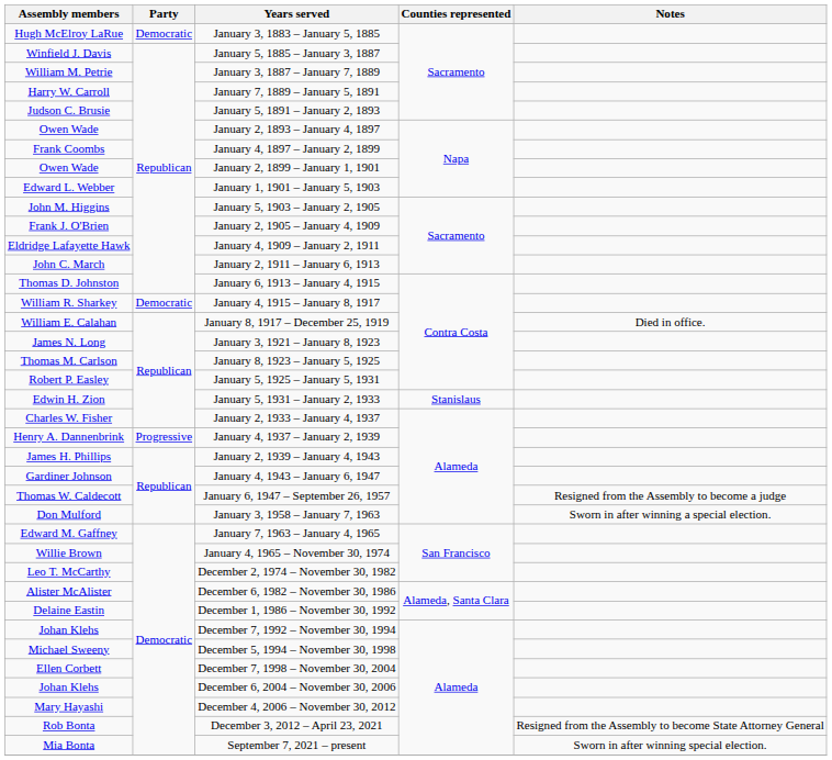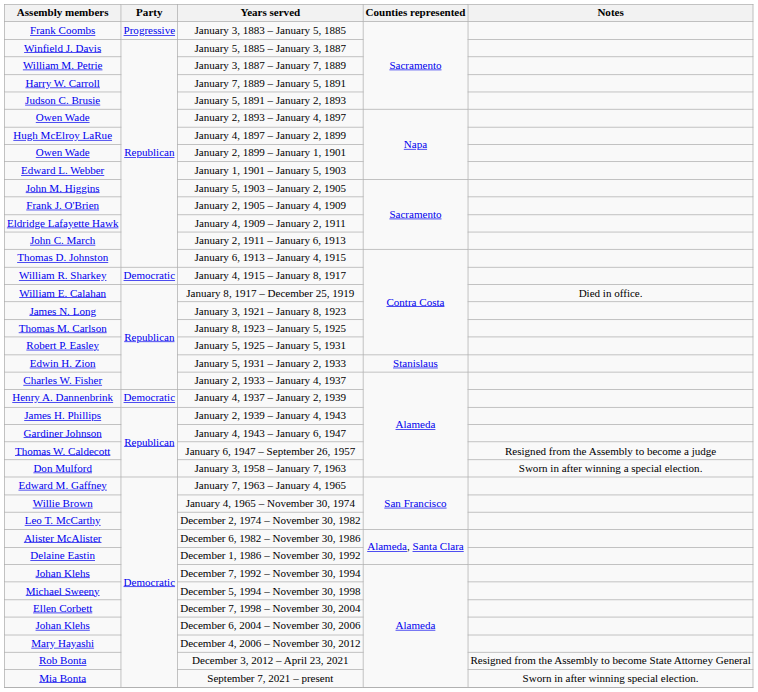January 3, 1883 – January 5, 1885 | Assembly members: Hugh McElroy LaRue -> Frank Coombs
January 3, 1883 – January 5, 1885 | Party: Democratic -> Progressive
January 4, 1897 – January 2, 1899 | Assembly members: Frank Coombs -> Hugh McElroy LaRue
January 4, 1937 – January 2, 1939 | Party: Progressive -> Democratic
